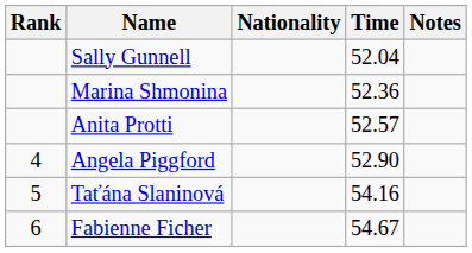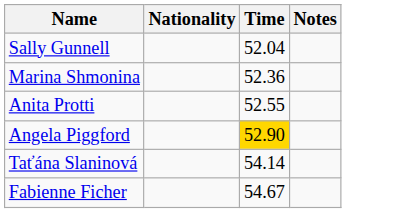- column: Rank | 4 | 5 | 6
Anita Protti | Time: 52.57 -> 52.55
Angela Piggford | Time: no background -> gold background
Taťána Slaninová | Time: 54.16 -> 54.14
